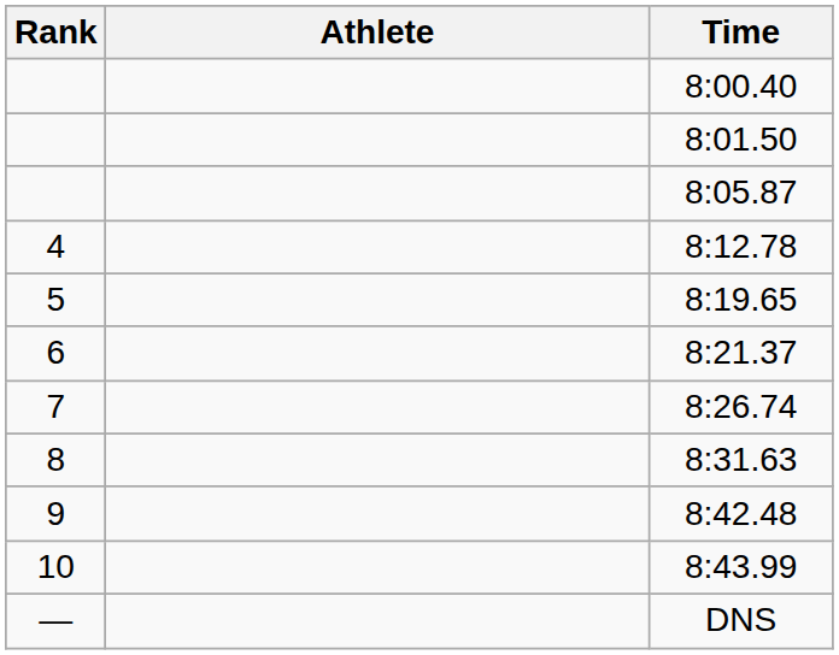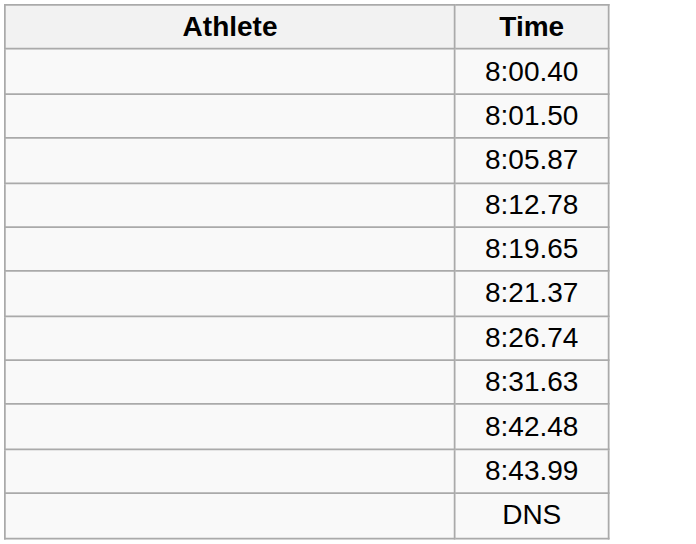- column: Rank | 4 | 5 | 6 | 7 | 8 | 9 | 10 | —
